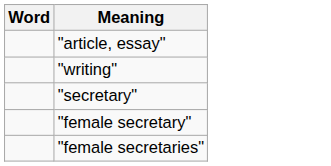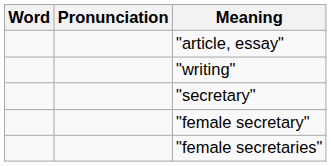+ column: Pronunciation
